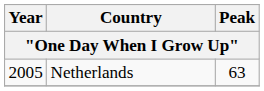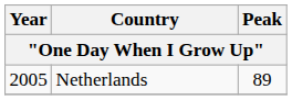Netherlands | Peak: 63 -> 89
